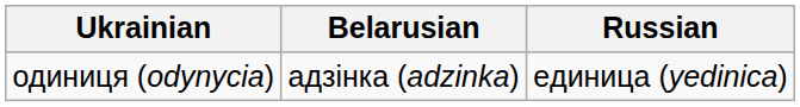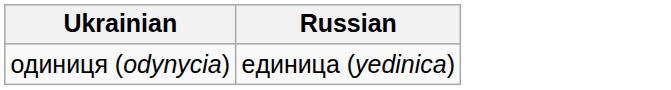- column: Belarusian | адзінка (adzinka)
